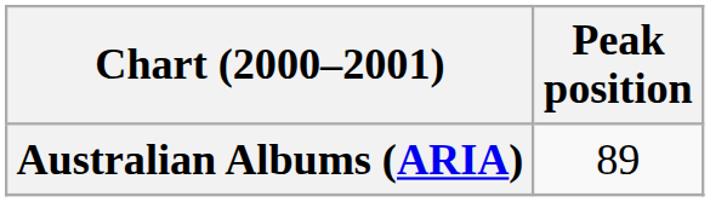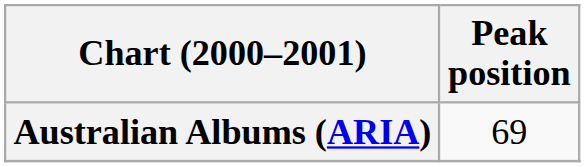Australian Albums (ARIA) | Peak position: 89 -> 69
